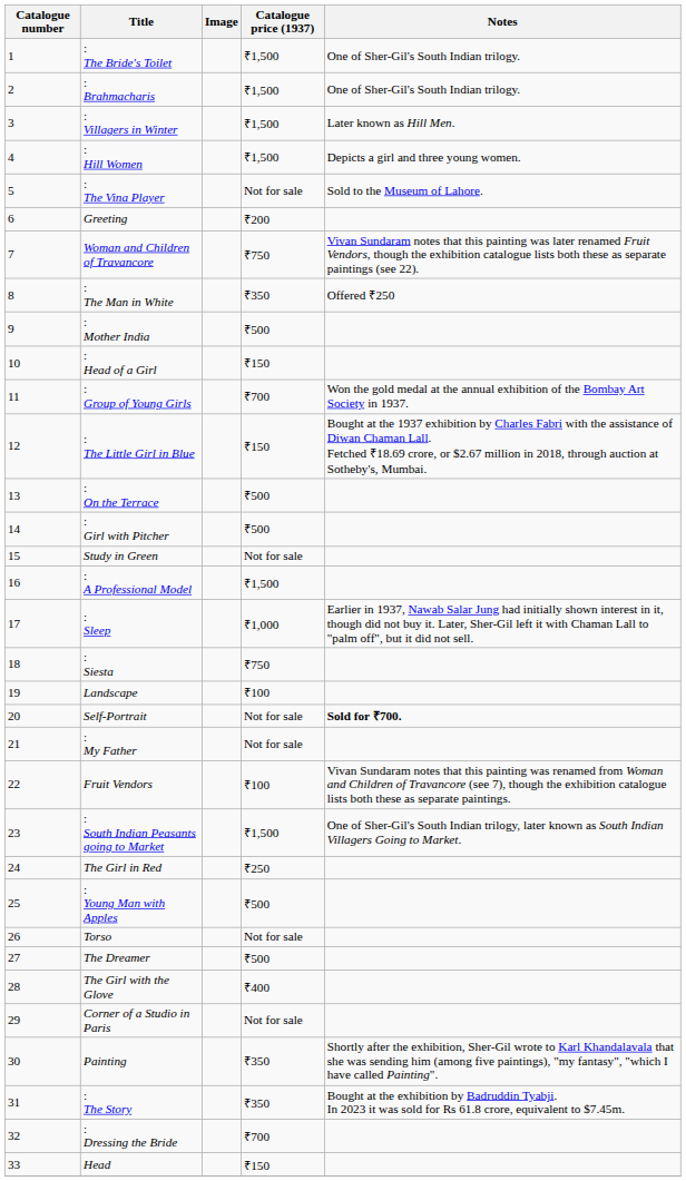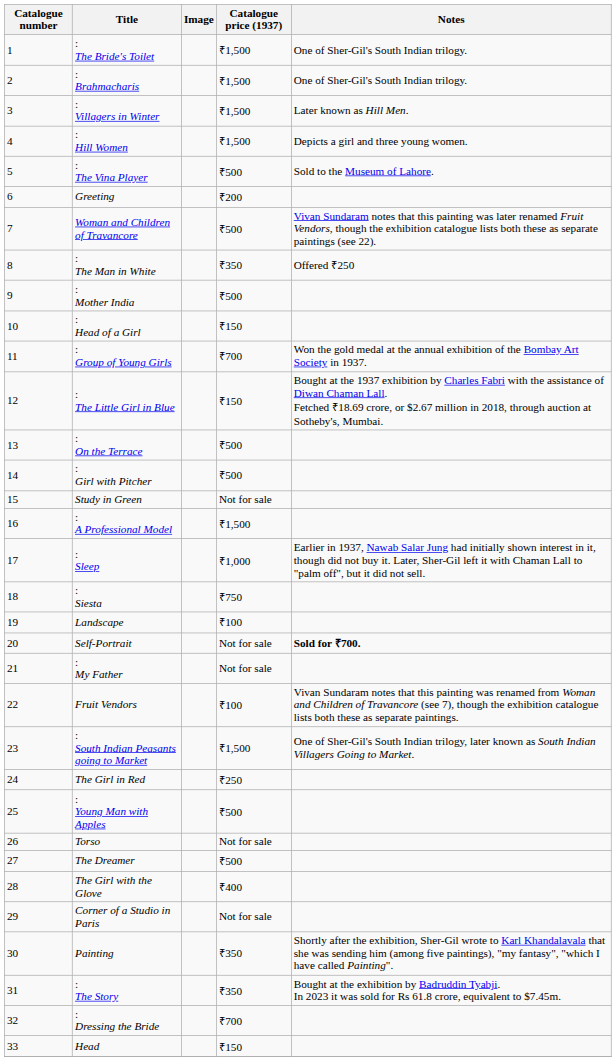: The Vina Player | Catalogue price (1937): Not for sale -> ₹500
Woman and Children of Travancore | Catalogue price (1937): ₹750 -> ₹500
